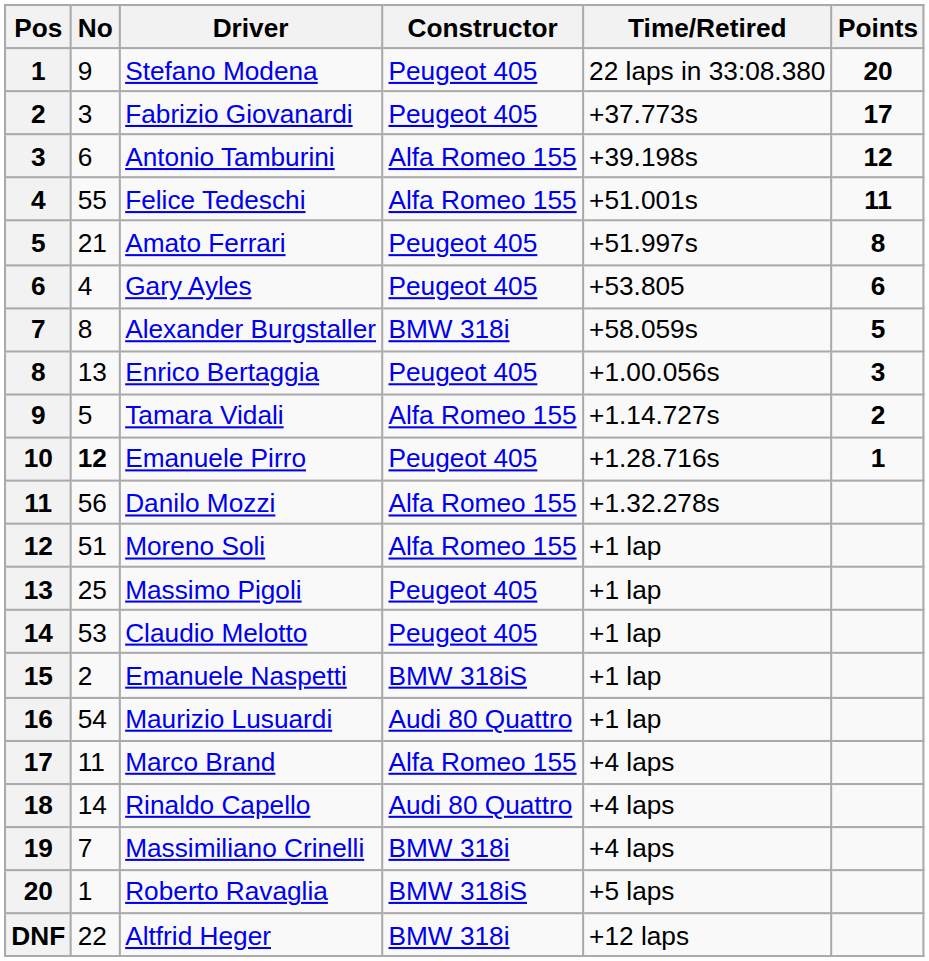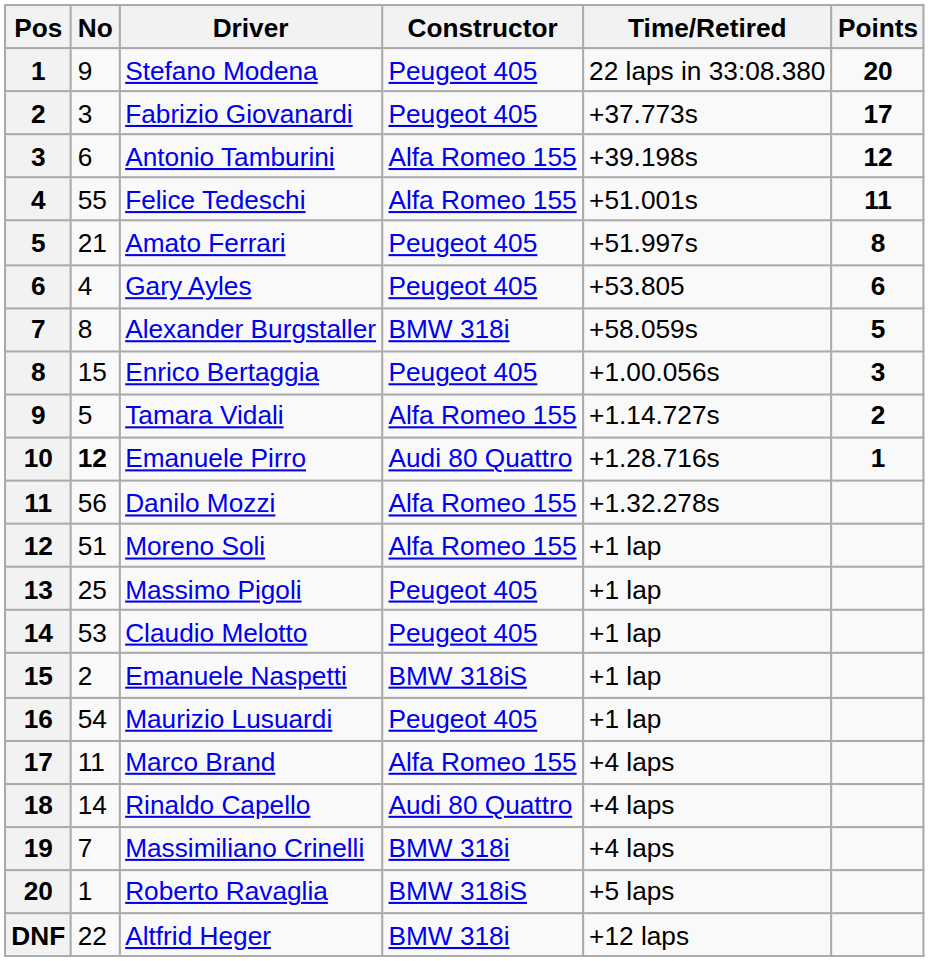Enrico Bertaggia | No: 13 -> 15
Emanuele Pirro | Constructor: Peugeot 405 -> Audi 80 Quattro
Maurizio Lusuardi | Constructor: Audi 80 Quattro -> Peugeot 405
